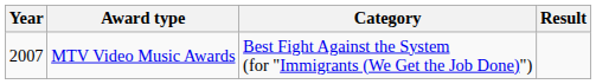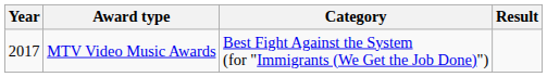MTV Video Music Awards | Year: 2007 -> 2017
